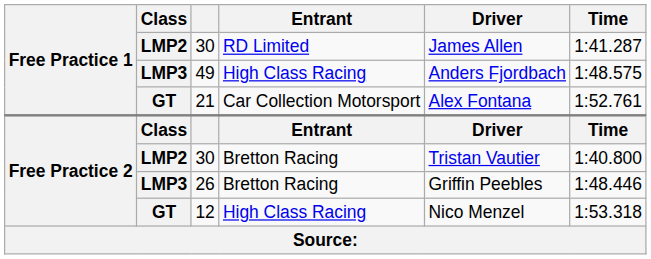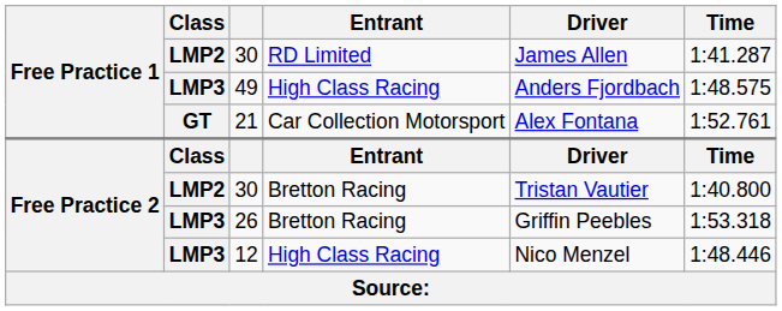26 | Time: 1:48.446 -> 1:53.318
12 | Class: GT -> LMP3
12 | Time: 1:53.318 -> 1:48.446
